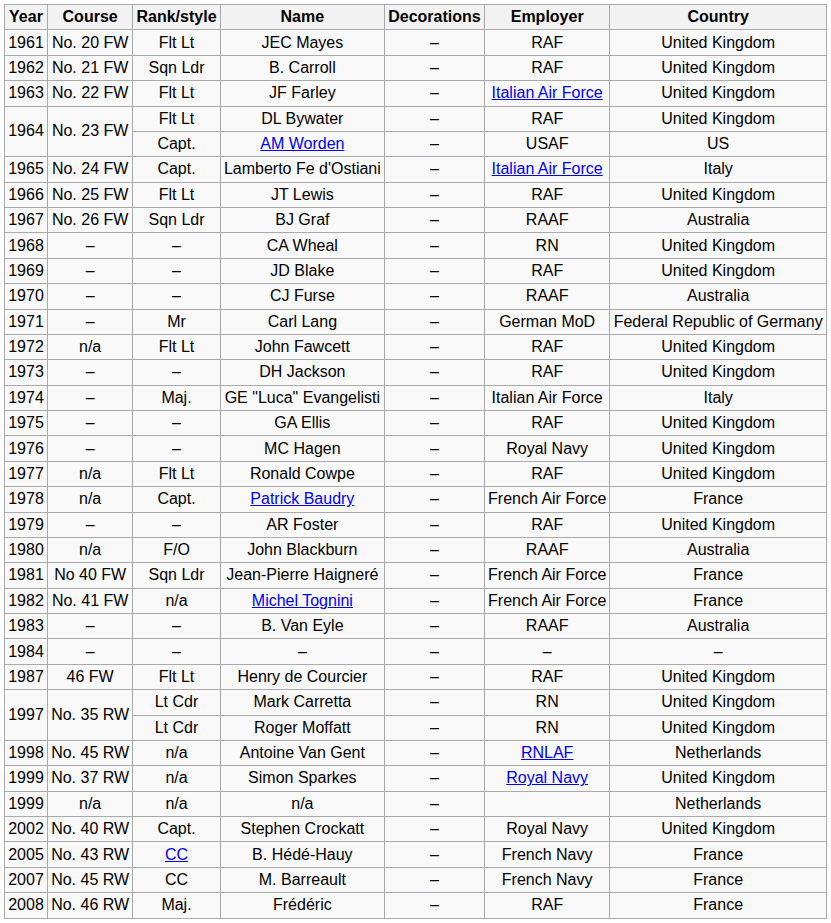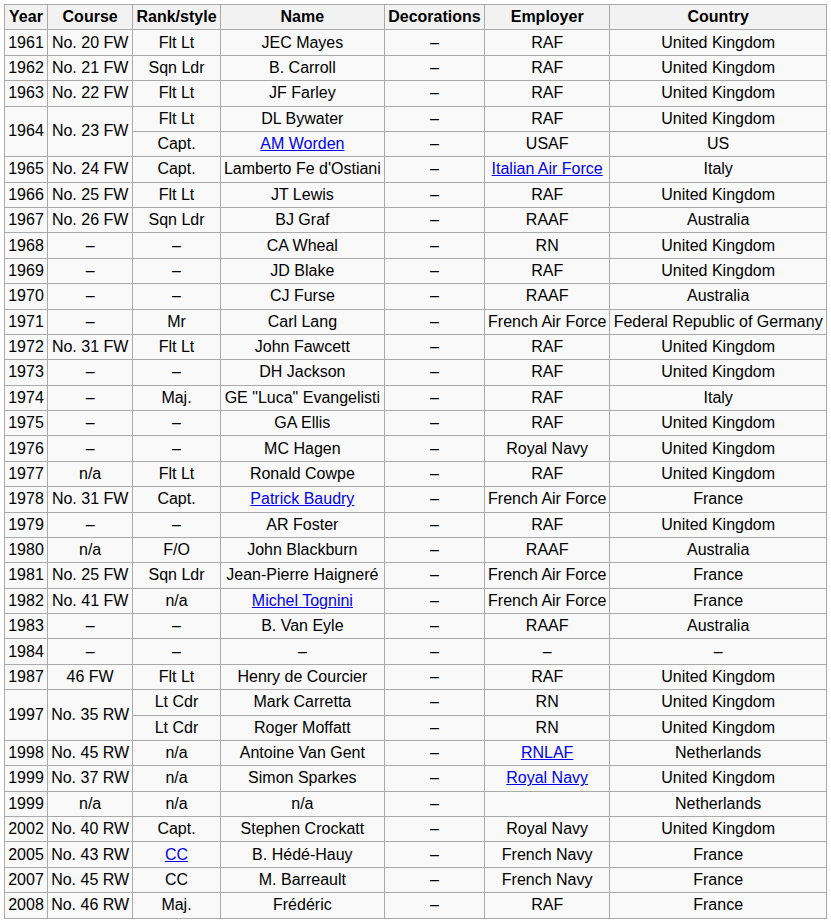JF Farley | Employer: Italian Air Force -> RAF
Carl Lang | Employer: German MoD -> French Air Force
John Fawcett | Course: n/a -> No. 31 FW
GE "Luca" Evangelisti | Employer: Italian Air Force -> RAF
Patrick Baudry | Course: n/a -> No. 31 FW
Jean-Pierre Haigneré | Course: No 40 FW -> No. 25 FW
